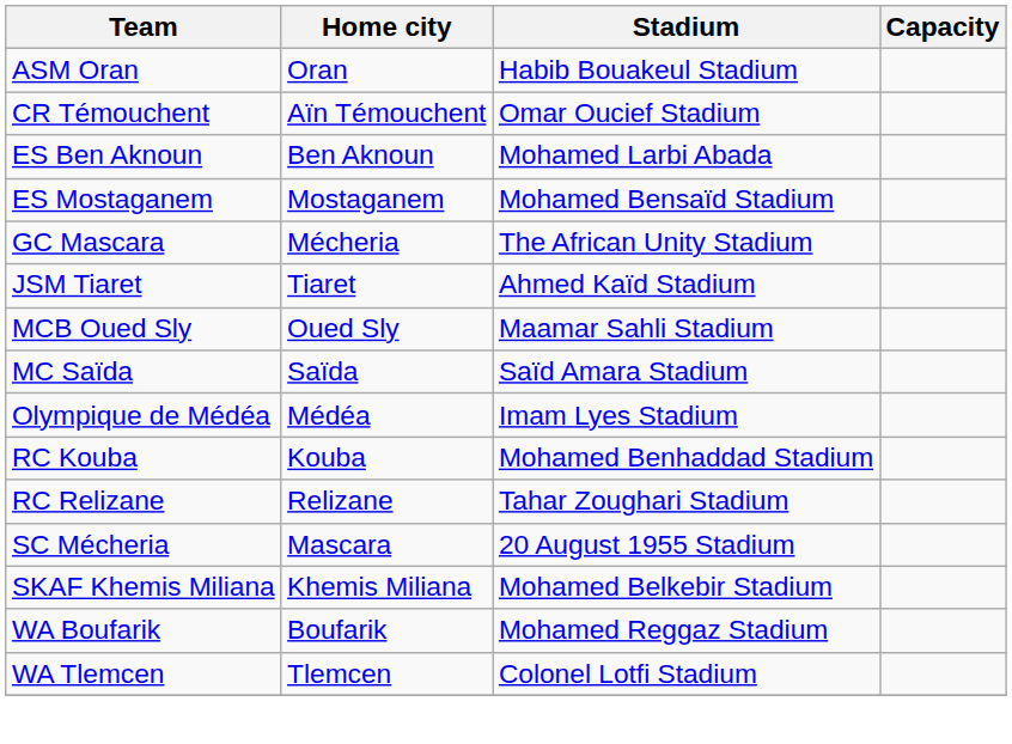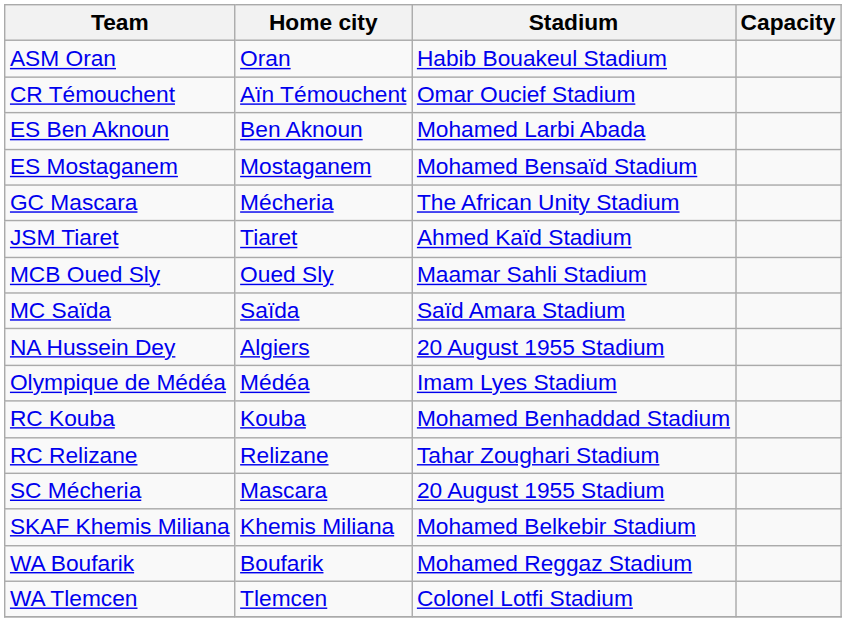+ row: NA Hussein Dey | Algiers | 20 August 1955 Stadium
